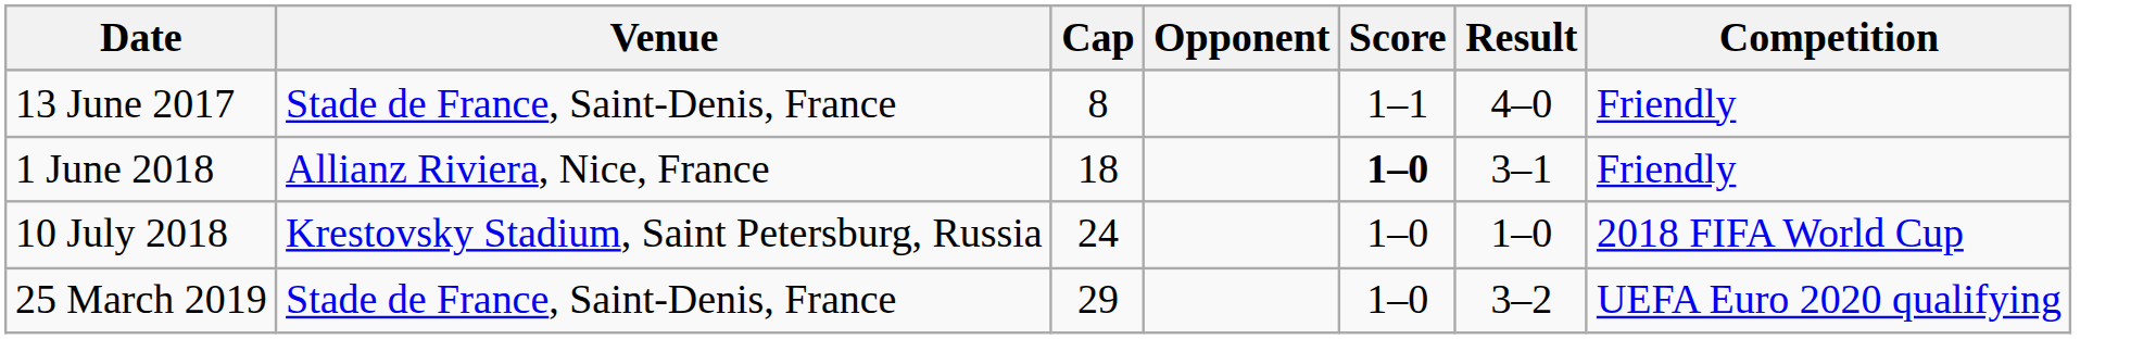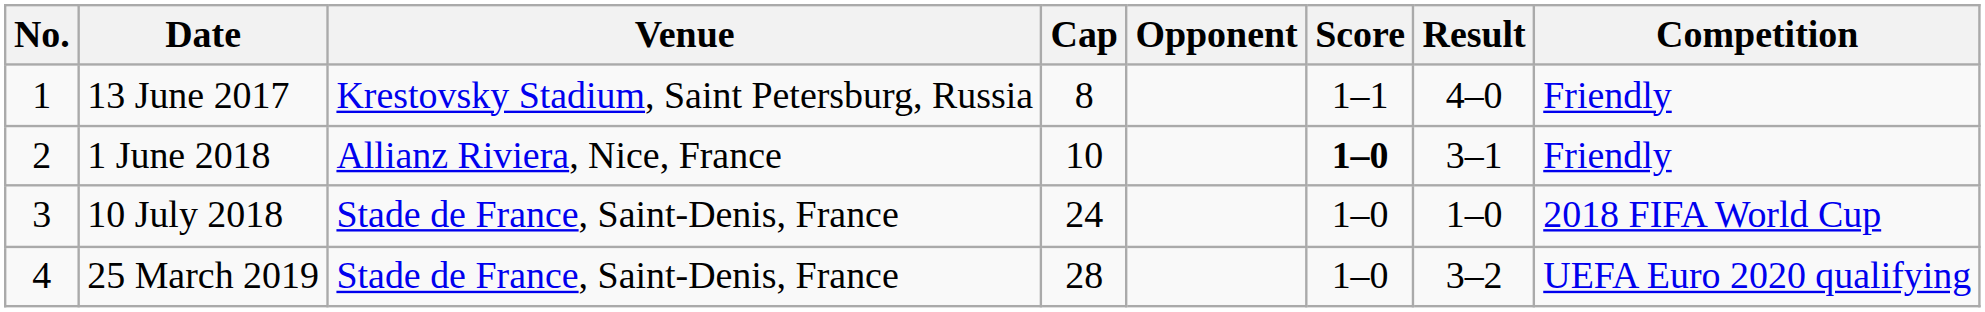+ column: No. | 1 | 2 | 3 | 4
13 June 2017 | Venue: Stade de France, Saint-Denis, France -> Krestovsky Stadium, Saint Petersburg, Russia
1 June 2018 | Cap: 18 -> 10
10 July 2018 | Venue: Krestovsky Stadium, Saint Petersburg, Russia -> Stade de France, Saint-Denis, France
25 March 2019 | Cap: 29 -> 28
